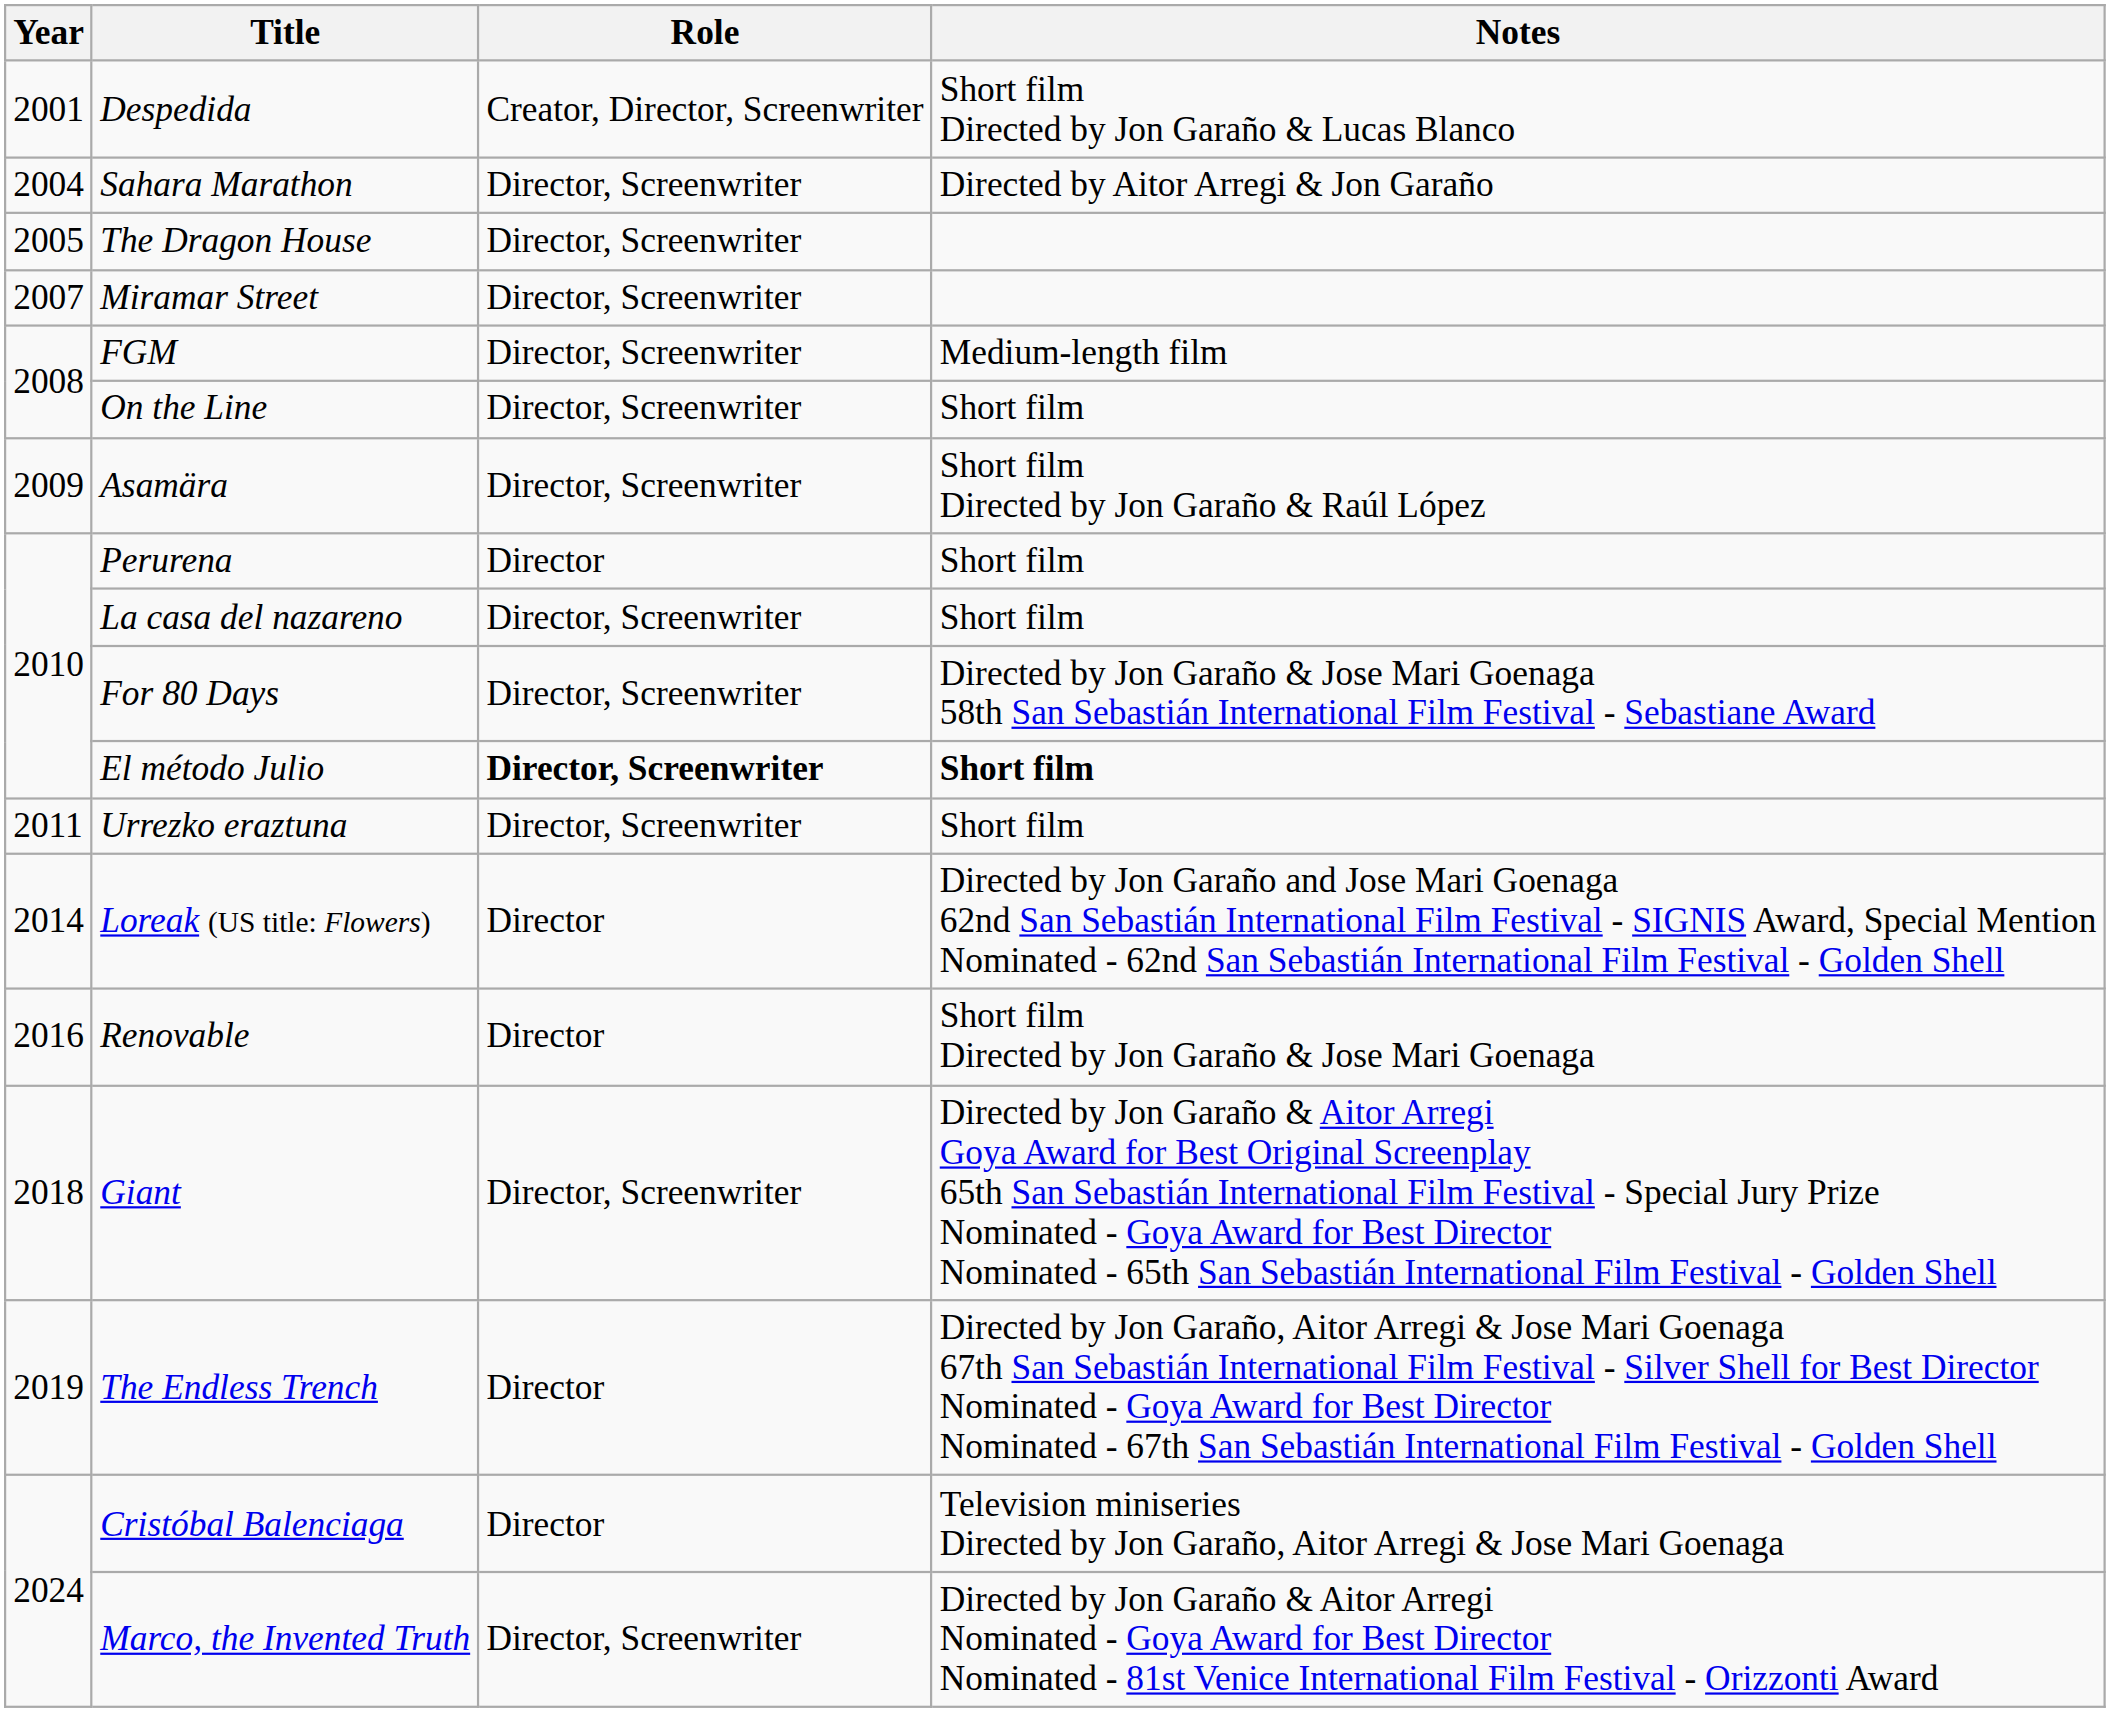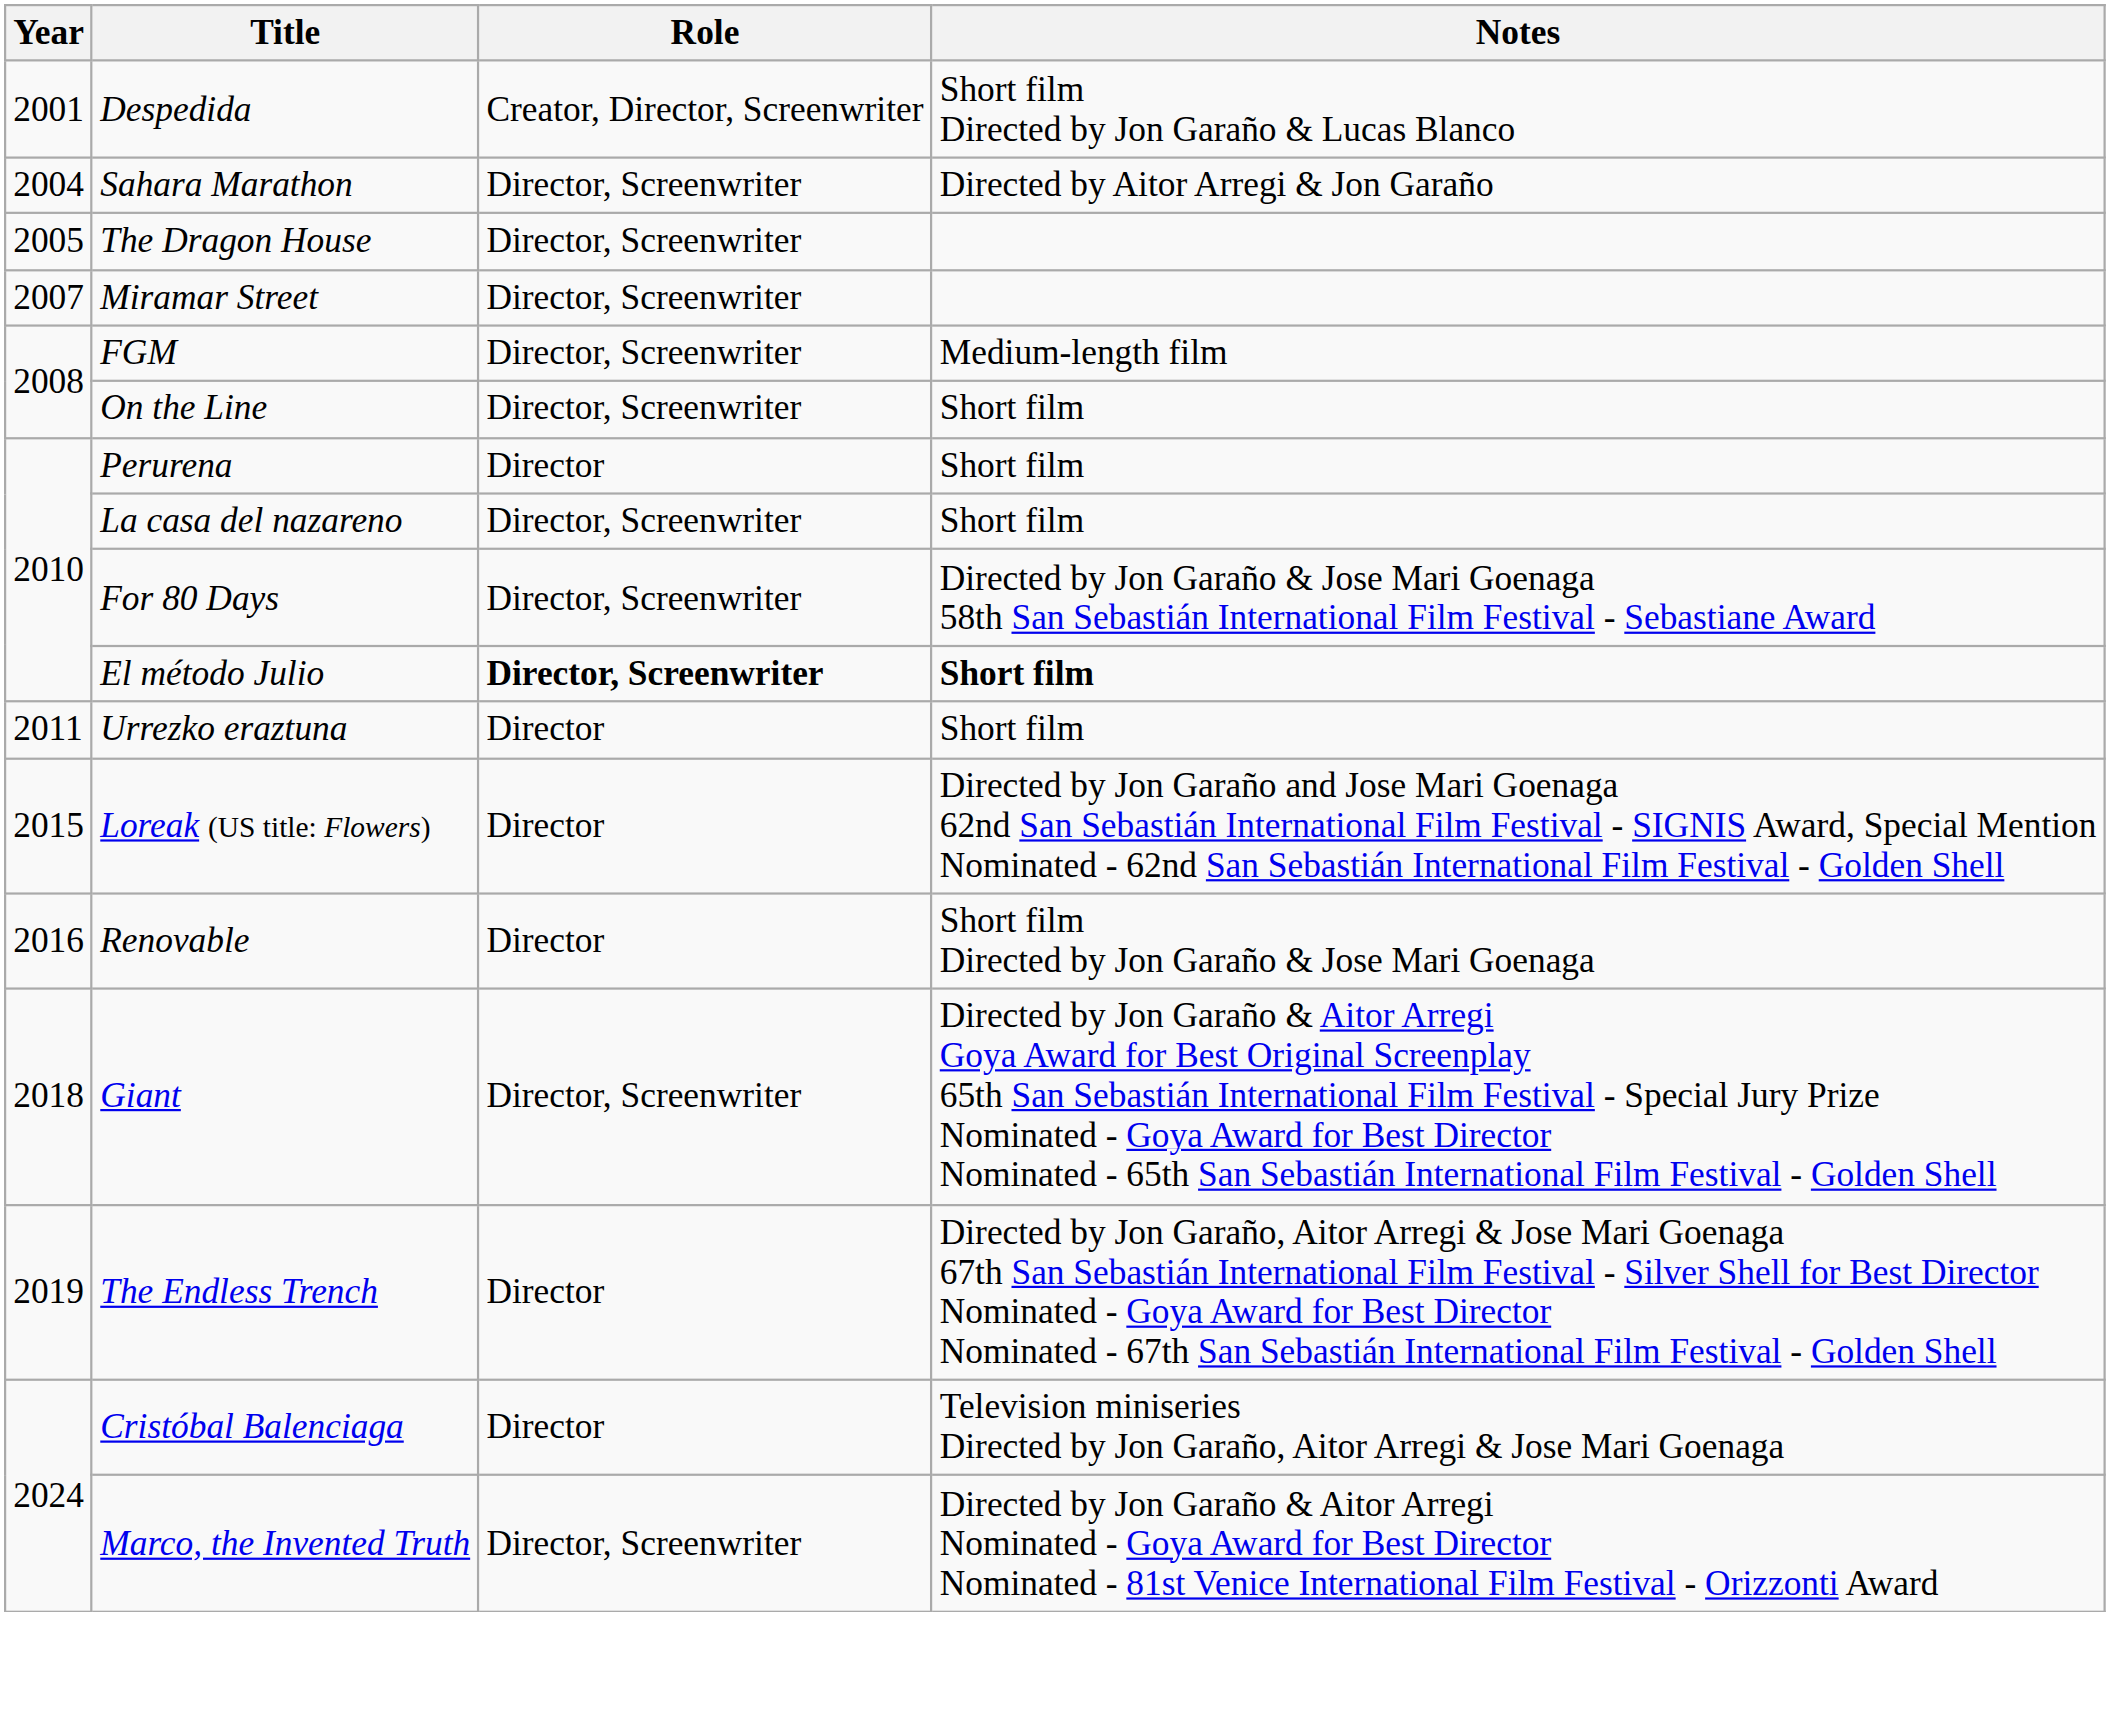- row: 2009 | Asamära | Director, Screenwriter | Short film Directed by Jon Garaño & Raúl López
Urrezko eraztuna | Role: Director, Screenwriter -> Director
Loreak (US title: Flowers) | Year: 2014 -> 2015
